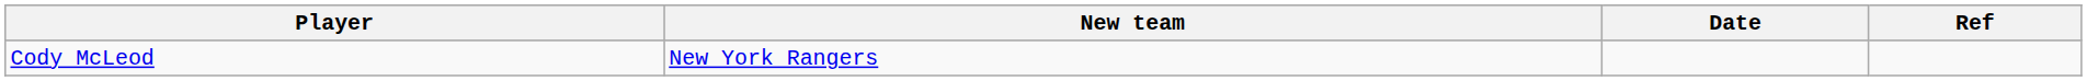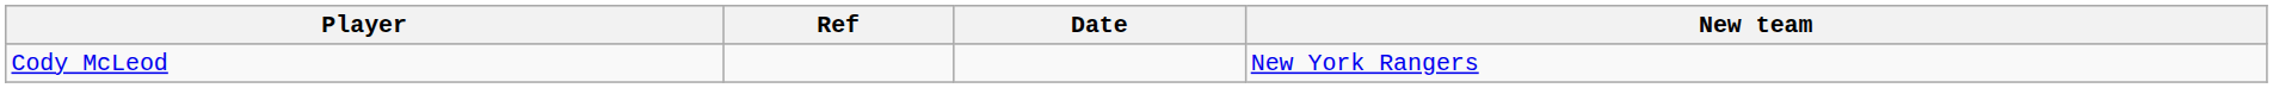columns swapped: New team <-> Ref
